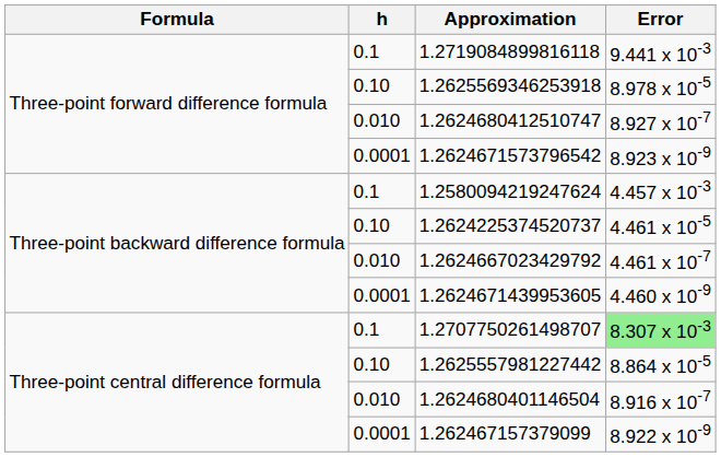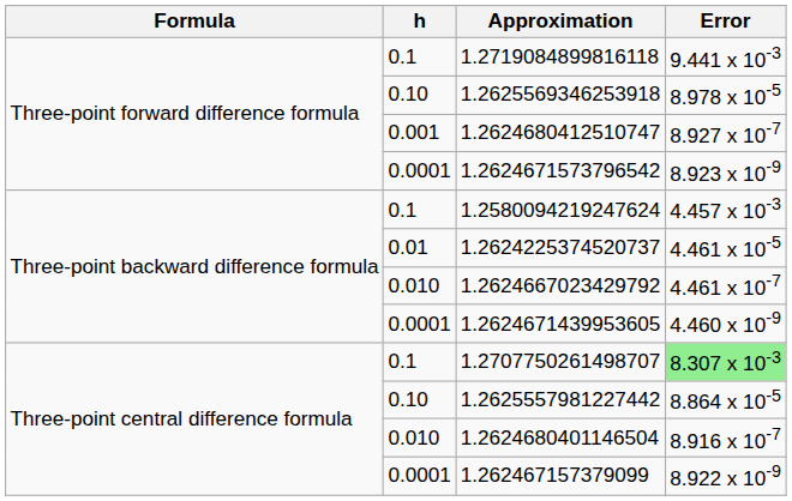1.2624680412510747 | h: 0.010 -> 0.001
1.2624225374520737 | h: 0.10 -> 0.01
